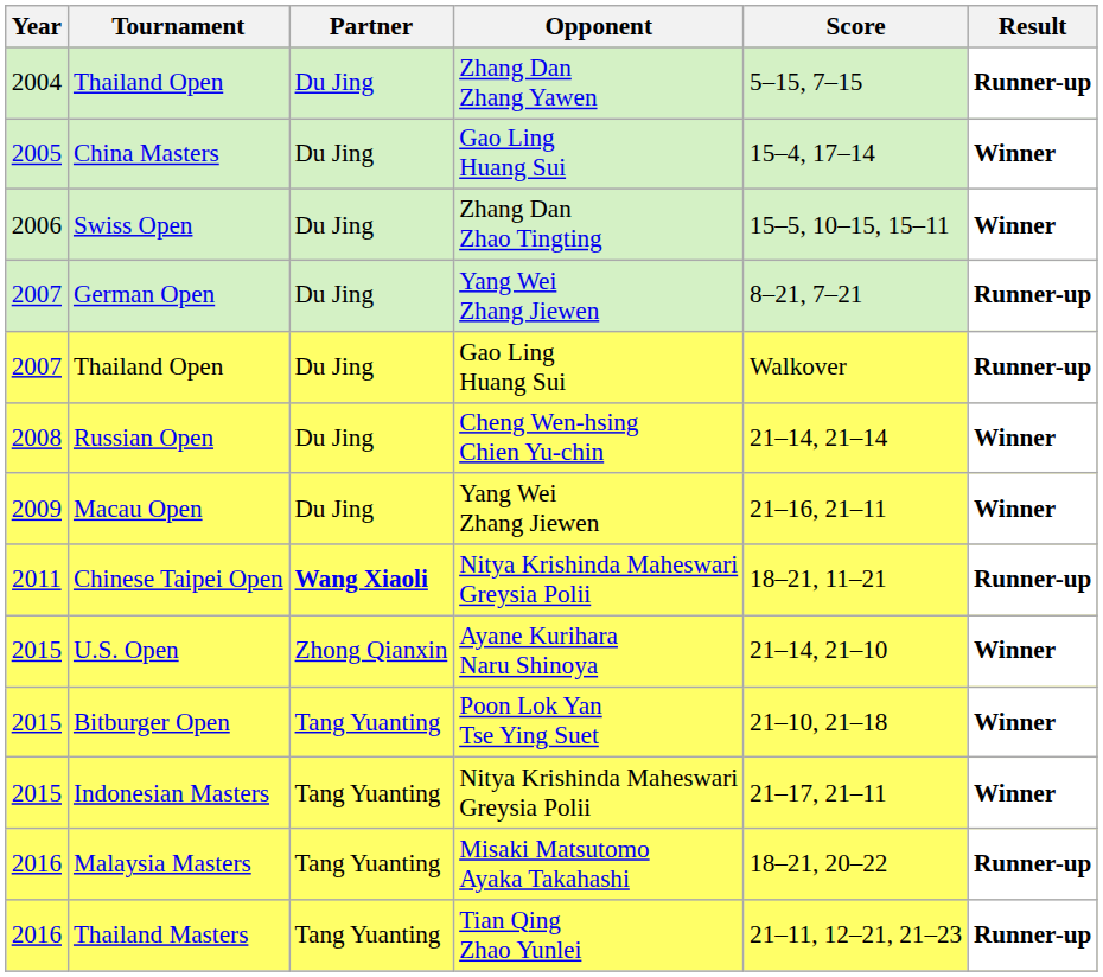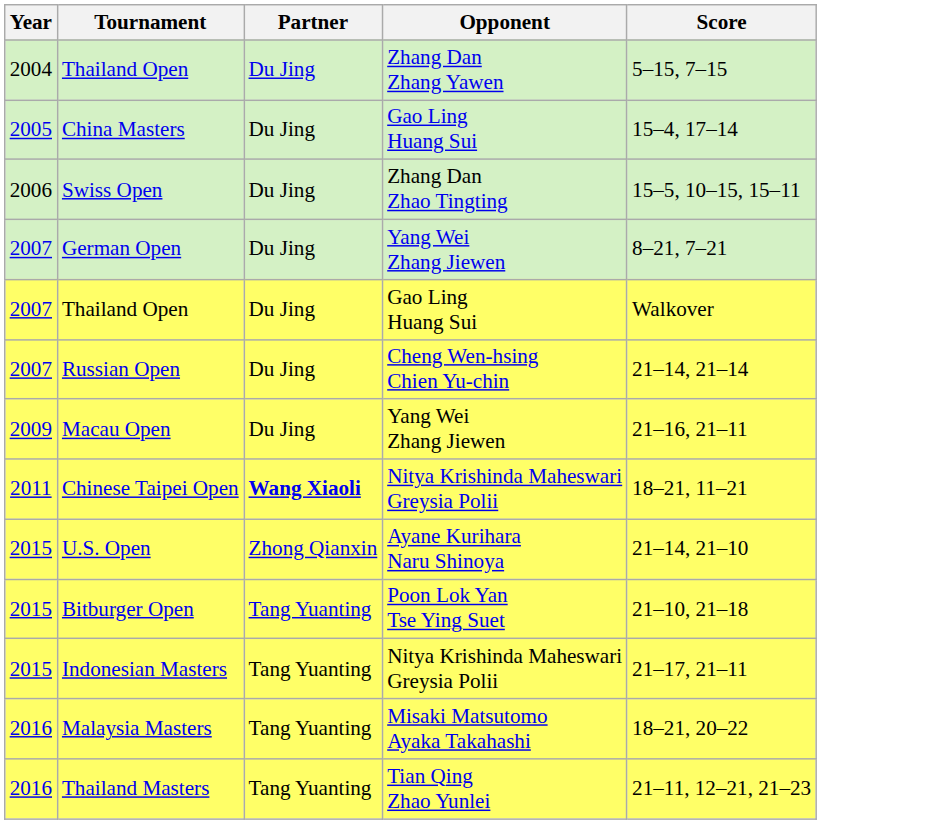- column: Result | Runner-up | Winner | Winner | Runner-up | Runner-up | Winner | Winner | Runner-up | Winner | Winner | Winner | Runner-up | Runner-up
Russian Open | Year: 2008 -> 2007
